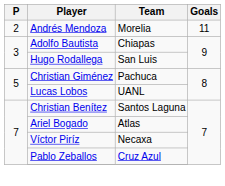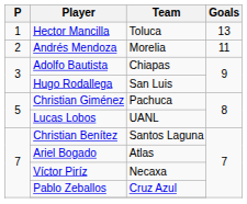+ row: 1 | Hector Mancilla | Toluca | 13
